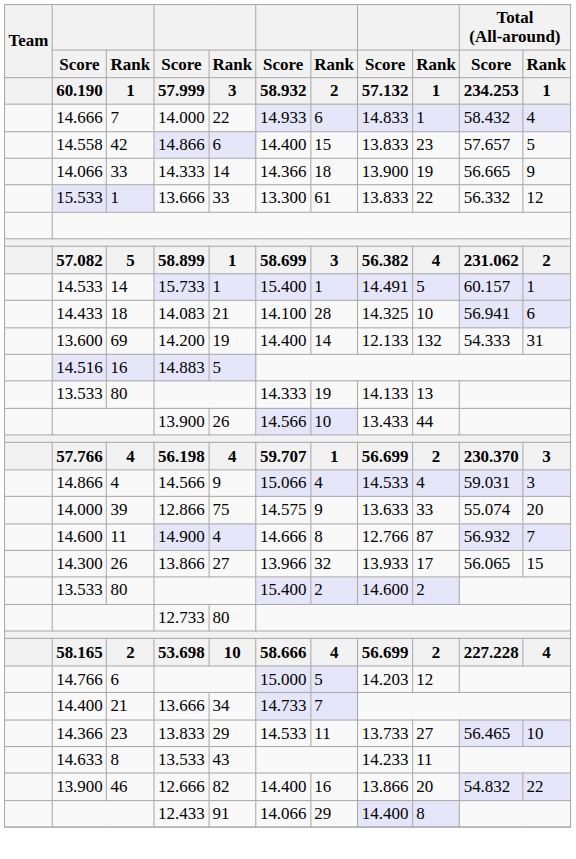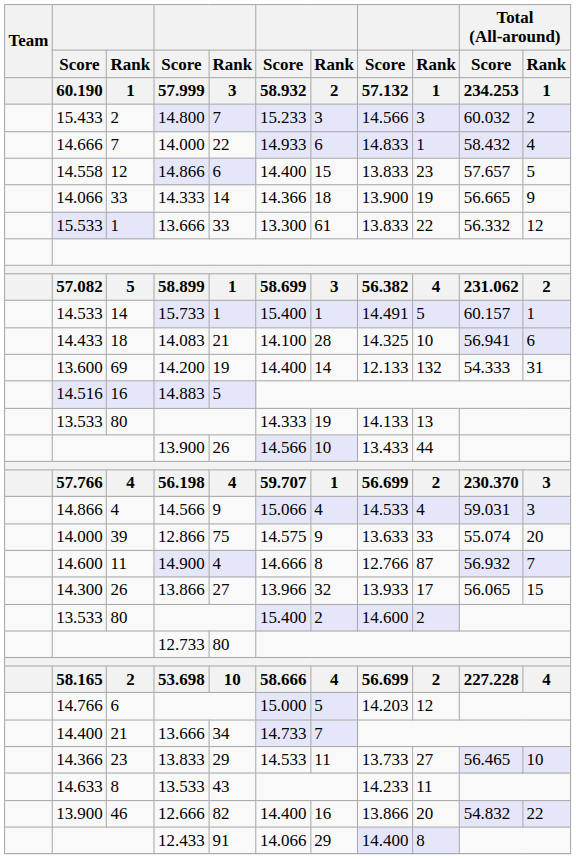+ row: 15.433 | 2 | 14.800 | 7 | 15.233 | 3 | 14.566 | 3 | 60.032 | 2
14.558 | column 3: 42 -> 12
